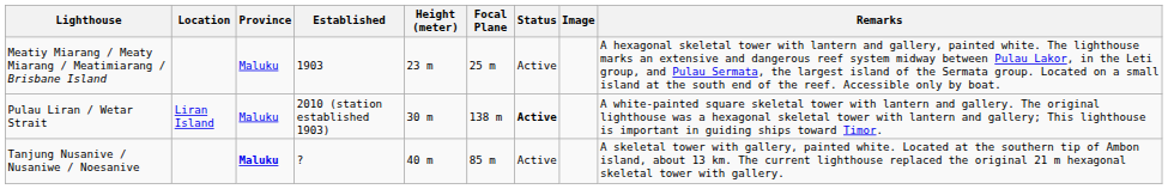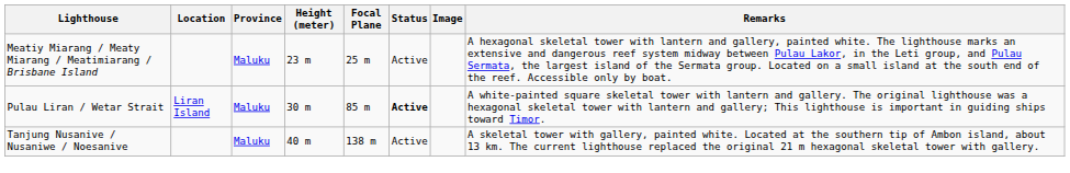- column: Established | 1903 | 2010 (station established 1903) | ?
Pulau Liran / Wetar Strait | Focal Plane: 138 m -> 85 m
Tanjung Nusanive / Nusaniwe / Noesanive | Province: bold -> normal
Tanjung Nusanive / Nusaniwe / Noesanive | Focal Plane: 85 m -> 138 m
